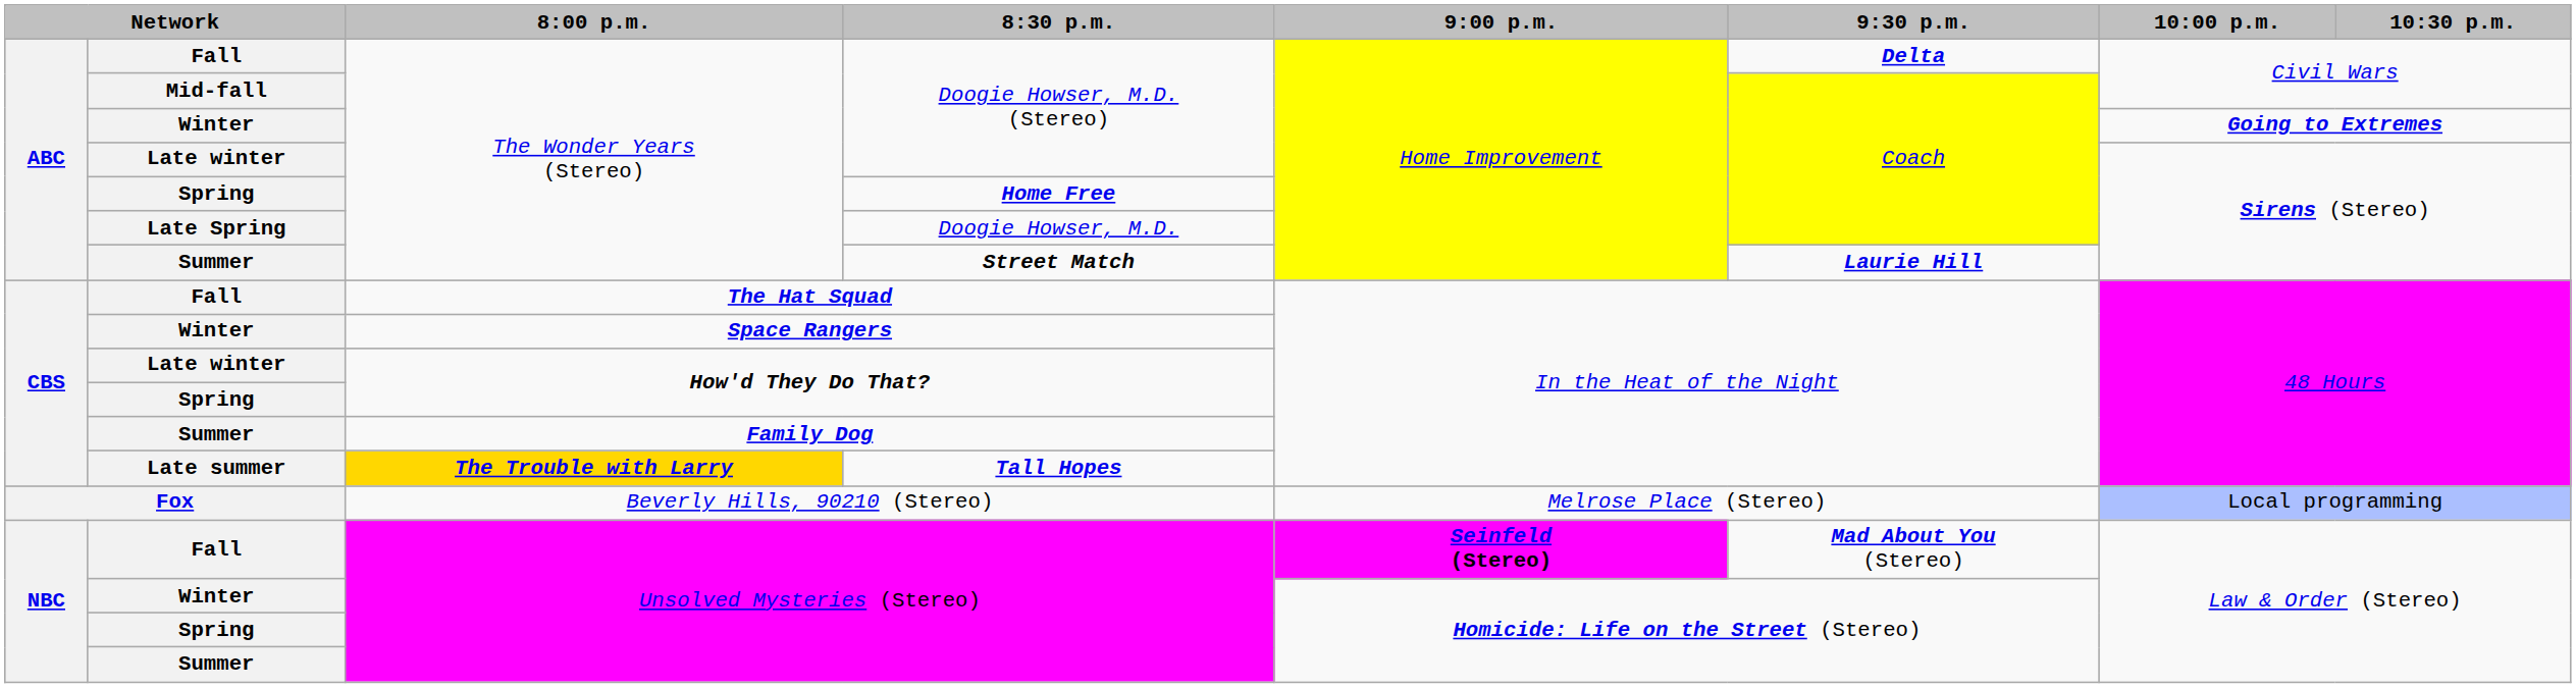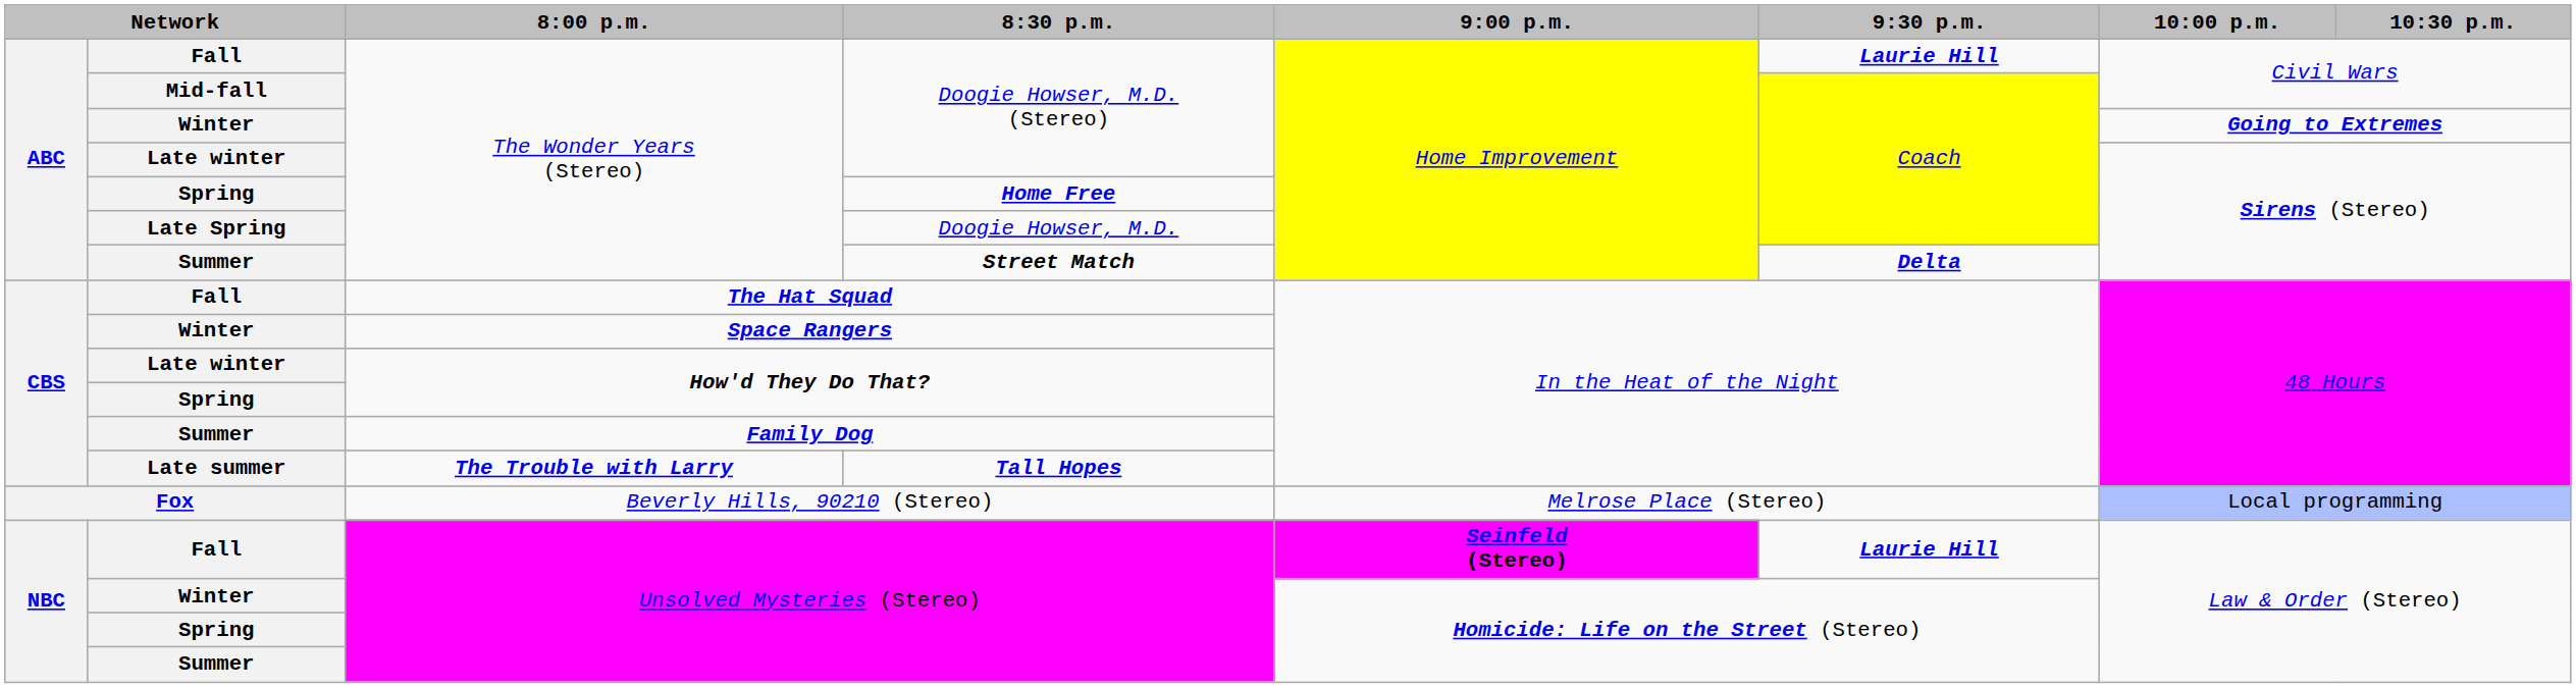Fall / Doogie Howser, M.D. (Stereo) | 9:30 p.m.: Delta -> Laurie Hill
Street Match | 9:30 p.m.: Laurie Hill -> Delta
Tall Hopes | 8:00 p.m.: gold background -> no background
Fall / Unsolved Mysteries (Stereo) | 9:30 p.m.: Mad About You (Stereo) -> Laurie Hill
